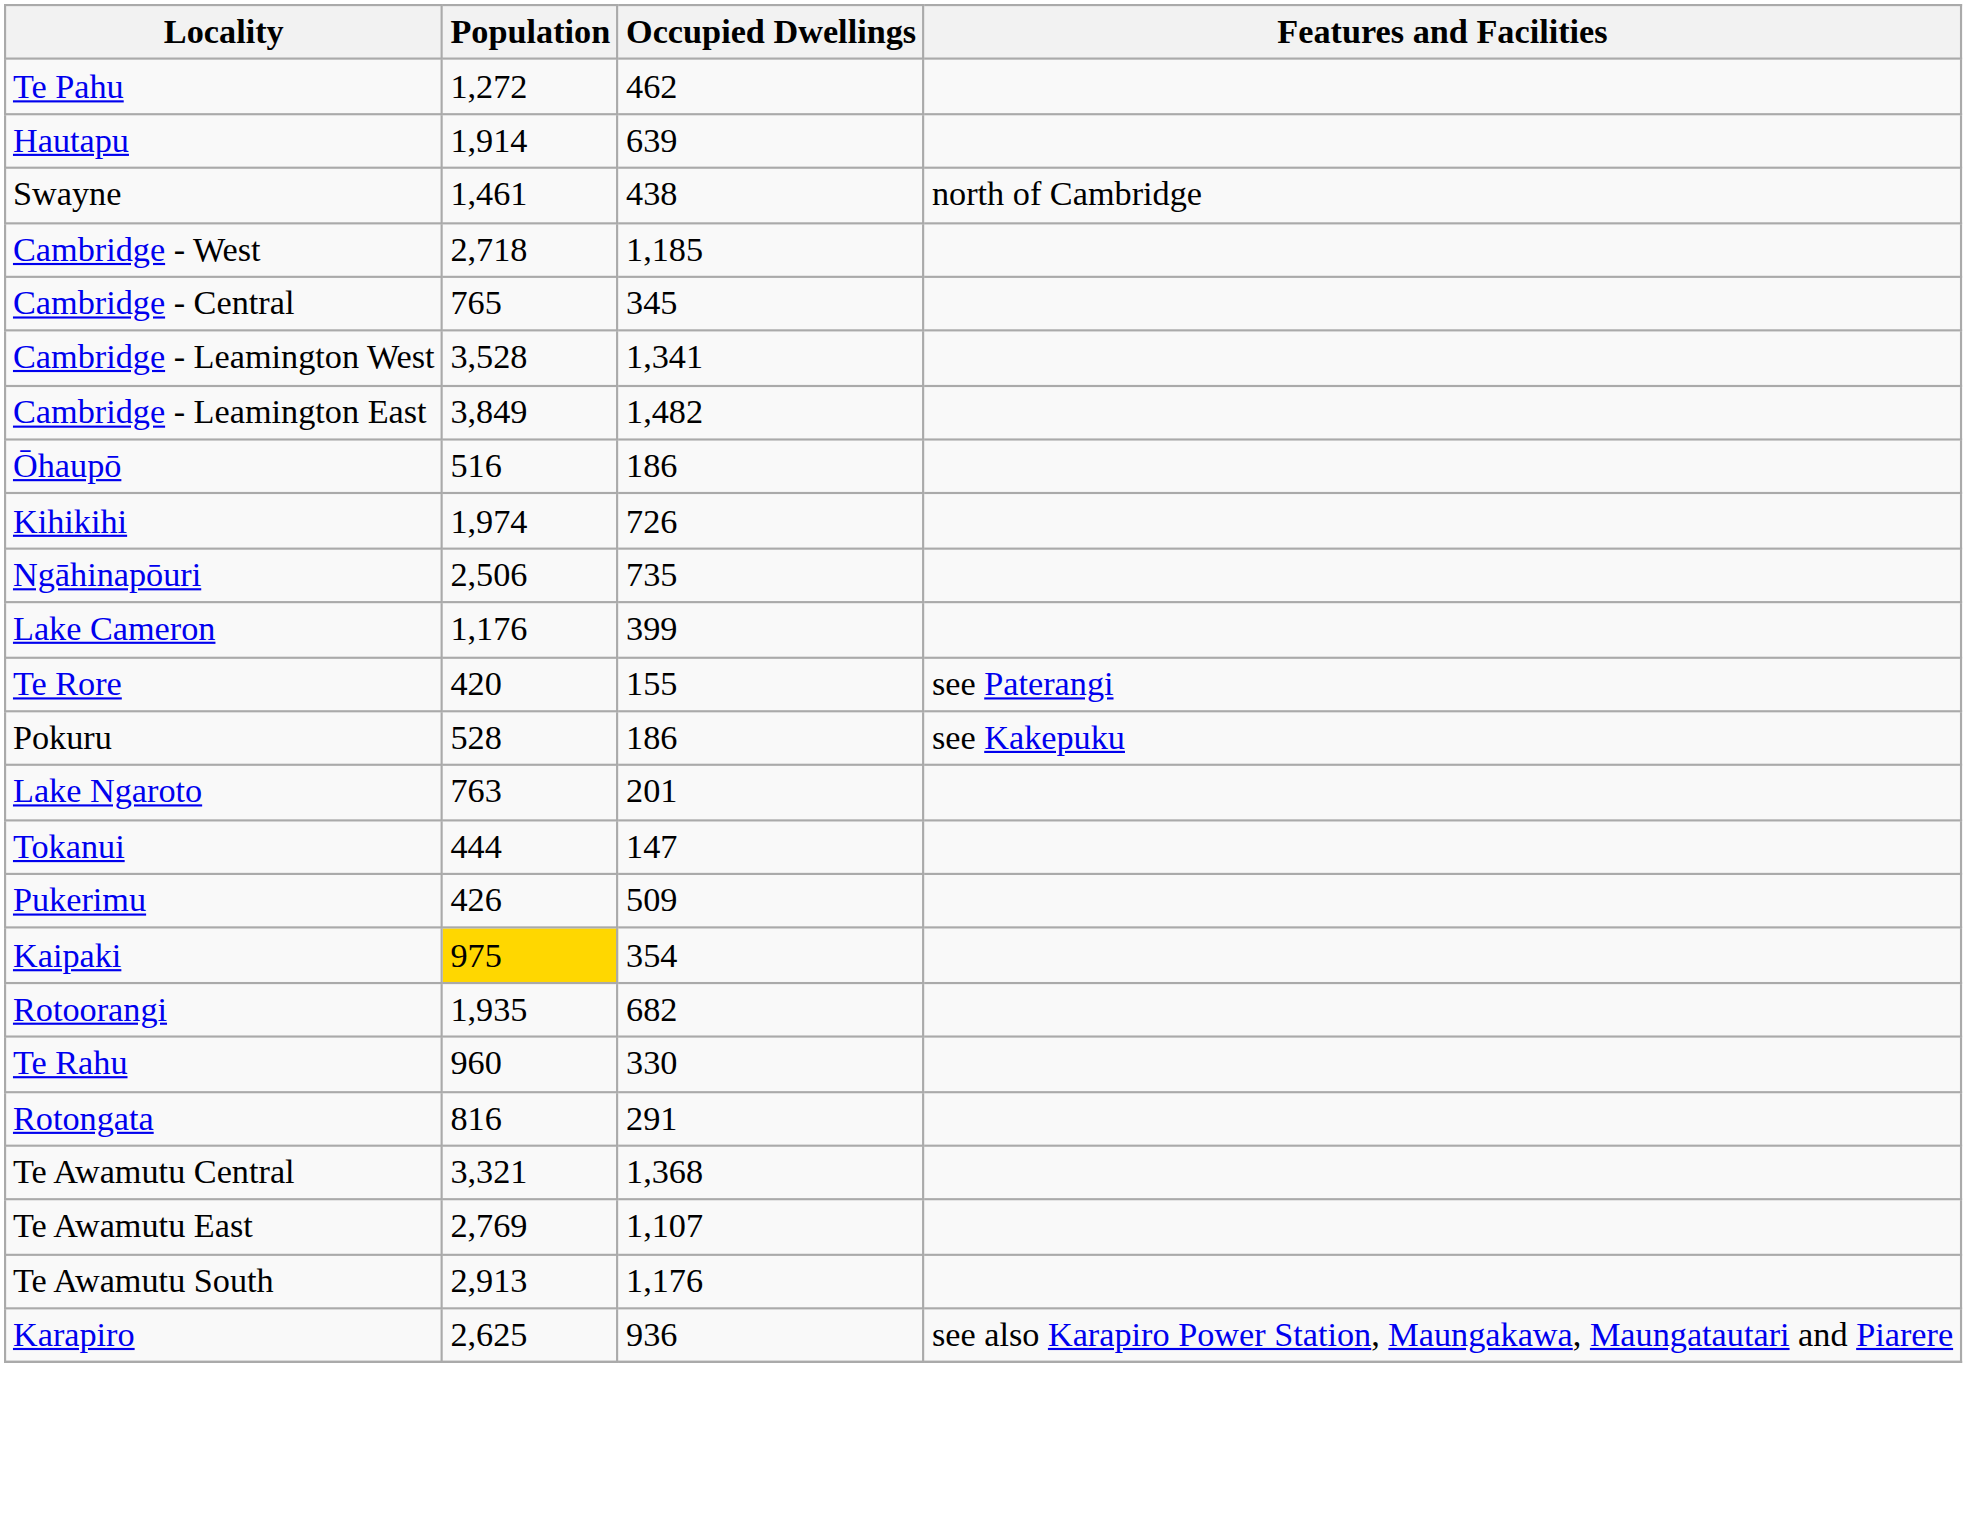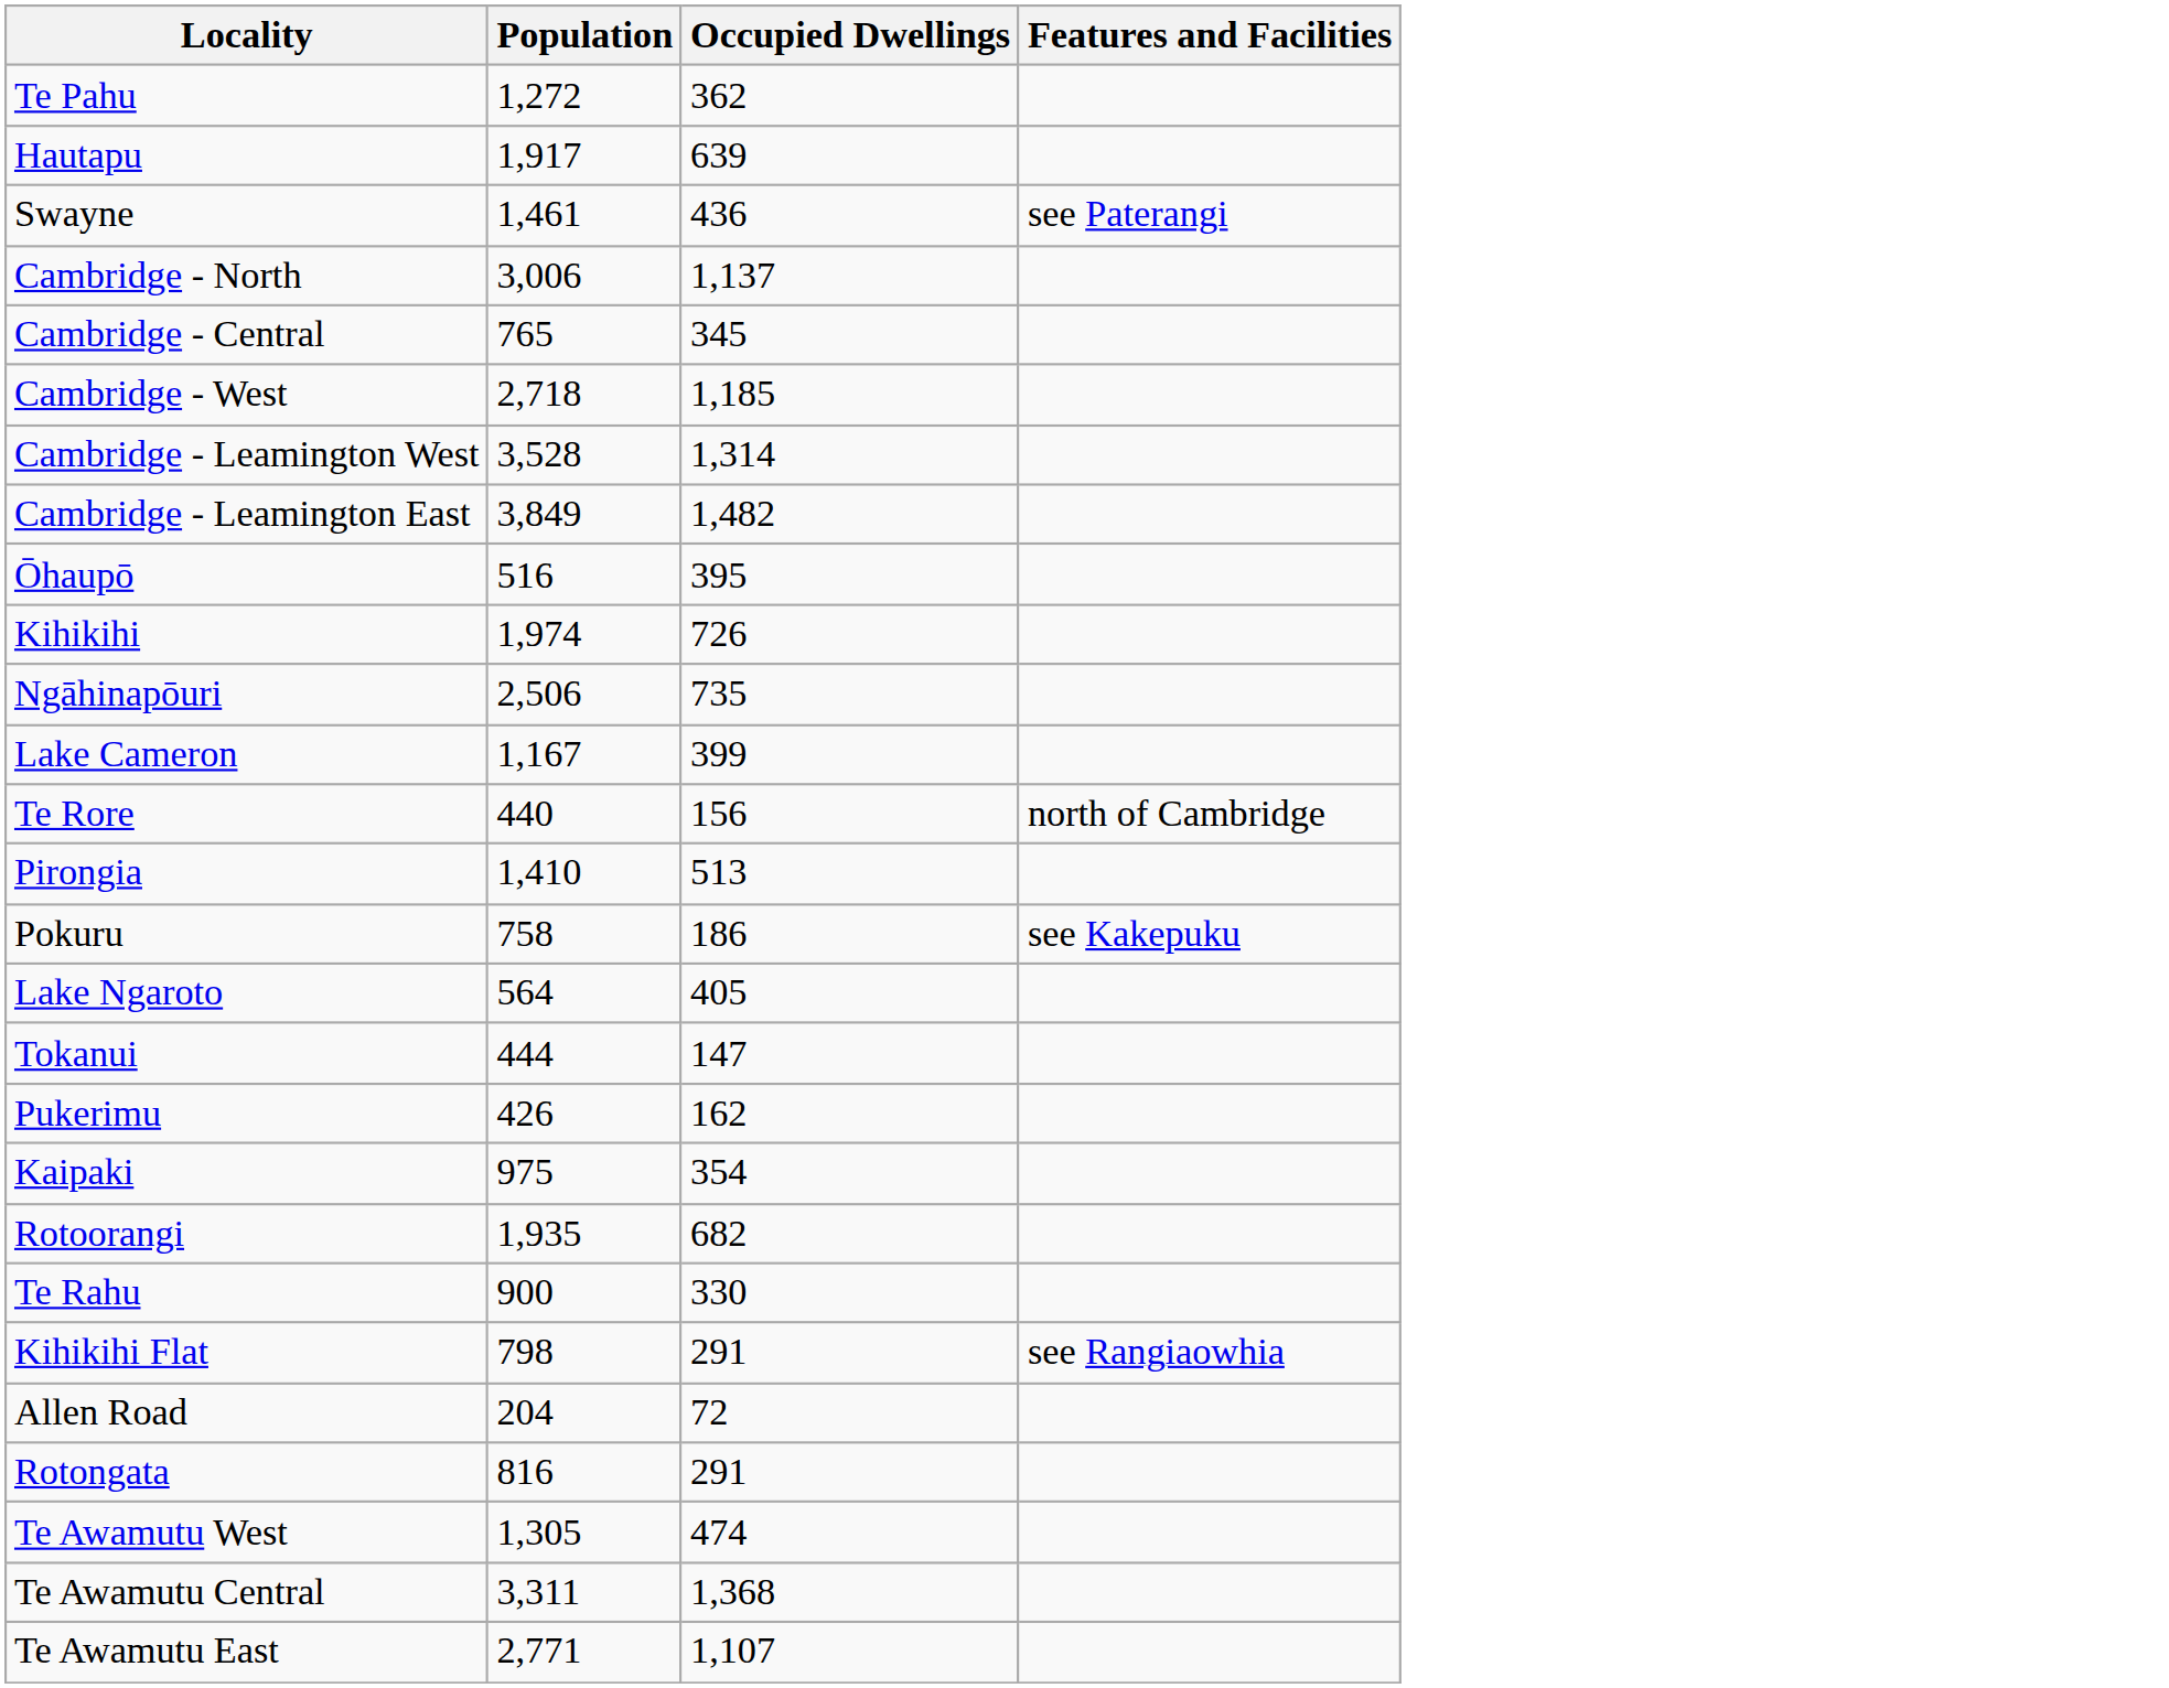Te Pahu | Occupied Dwellings: 462 -> 362
Hautapu | Population: 1,914 -> 1,917
Swayne | Occupied Dwellings: 438 -> 436
Swayne | Features and Facilities: north of Cambridge -> see Paterangi
+ row: Cambridge - North | 3,006 | 1,137
rows swapped: Cambridge - West <-> Cambridge - Central
Cambridge - Leamington West | Occupied Dwellings: 1,341 -> 1,314
Ōhaupō | Occupied Dwellings: 186 -> 395
Lake Cameron | Population: 1,176 -> 1,167
Te Rore | Population: 420 -> 440
Te Rore | Occupied Dwellings: 155 -> 156
Te Rore | Features and Facilities: see Paterangi -> north of Cambridge
+ row: Pirongia | 1,410 | 513
Pokuru | Population: 528 -> 758
Lake Ngaroto | Population: 763 -> 564
Lake Ngaroto | Occupied Dwellings: 201 -> 405
Pukerimu | Occupied Dwellings: 509 -> 162
Kaipaki | Population: gold background -> no background
Te Rahu | Population: 960 -> 900
+ row: Kihikihi Flat | 798 | 291 | see Rangiaowhia
+ row: Allen Road | 204 | 72
+ row: Te Awamutu West | 1,305 | 474
Te Awamutu Central | Population: 3,321 -> 3,311
Te Awamutu East | Population: 2,769 -> 2,771
- row: Te Awamutu South | 2,913 | 1,176
- row: Karapiro | 2,625 | 936 | see also Karapiro Power Station, Maungakawa, Maungatautari and Piarere
